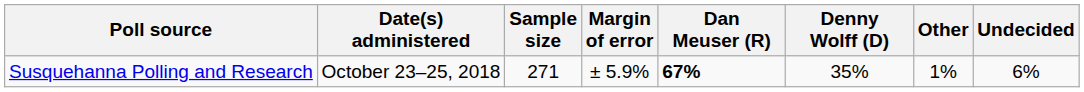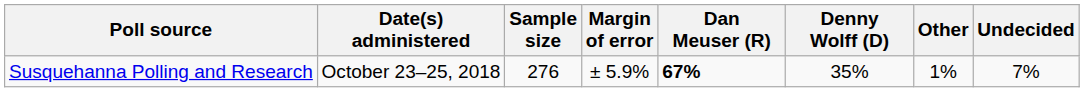Susquehanna Polling and Research | Sample size: 271 -> 276
Susquehanna Polling and Research | Undecided: 6% -> 7%
